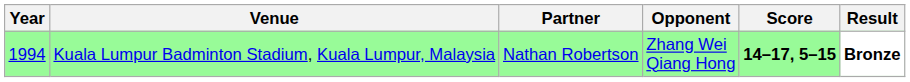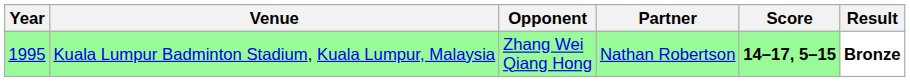columns swapped: Partner <-> Opponent
Kuala Lumpur Badminton Stadium, Kuala Lumpur, Malaysia | Year: 1994 -> 1995
